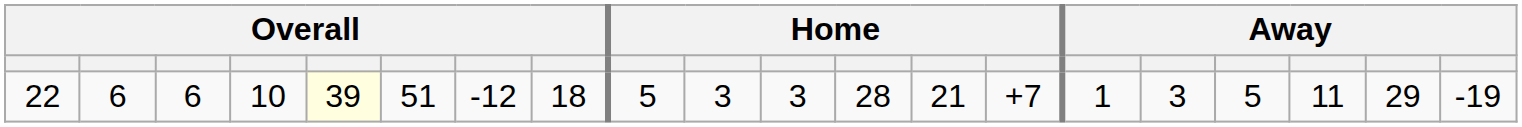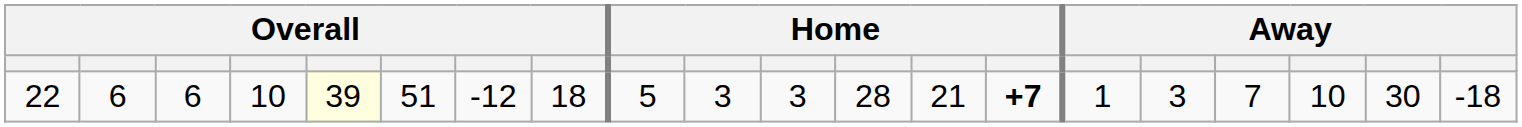22 | column 14: normal -> bold
22 | column 17: 5 -> 7
22 | column 18: 11 -> 10
22 | column 19: 29 -> 30
22 | column 20: -19 -> -18
